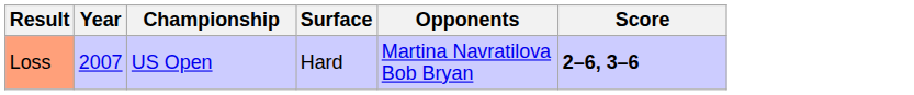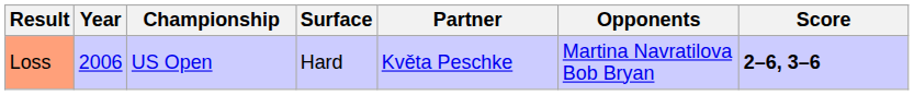+ column: Partner | Květa Peschke
Loss | Year: 2007 -> 2006
